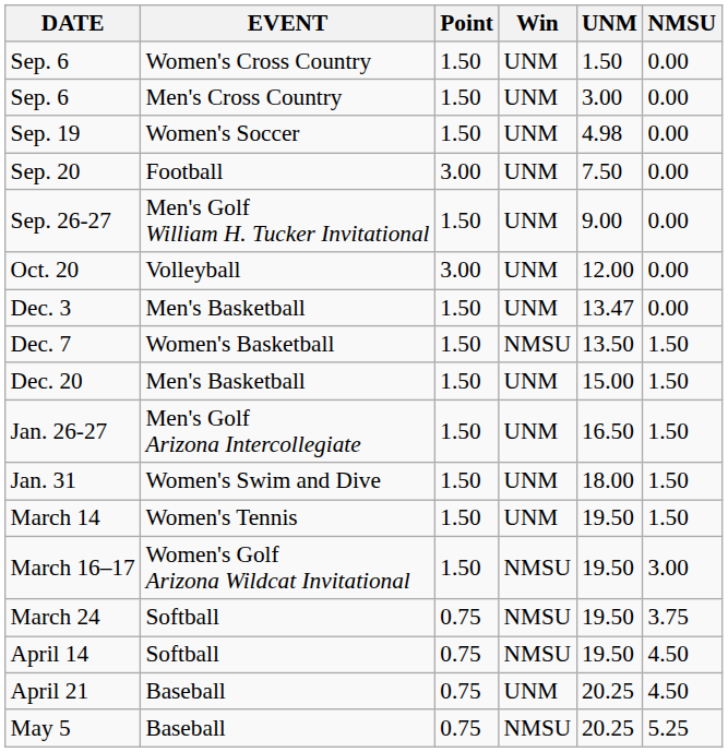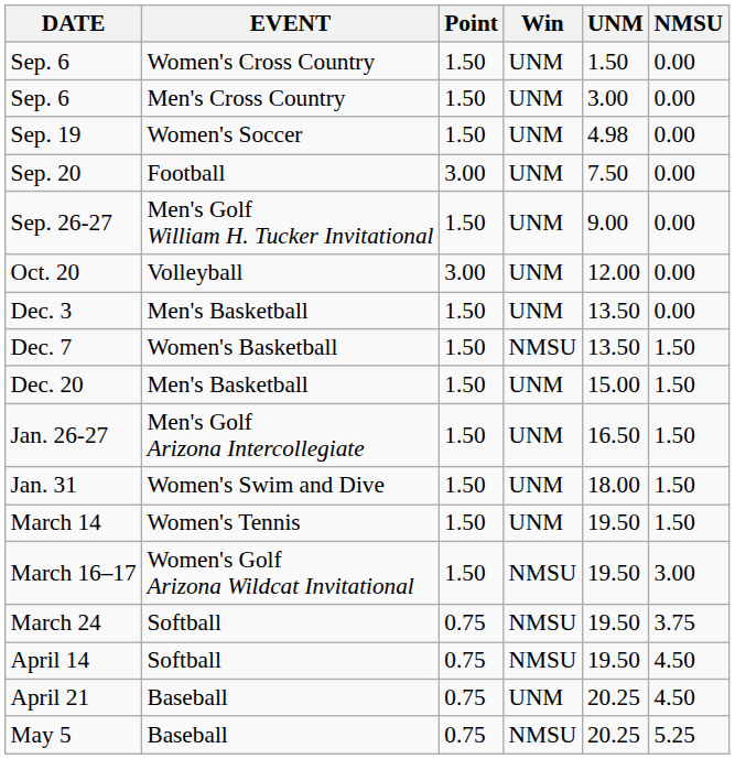Dec. 3 | UNM: 13.47 -> 13.50
